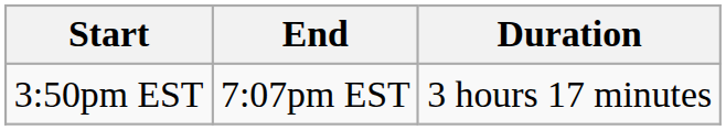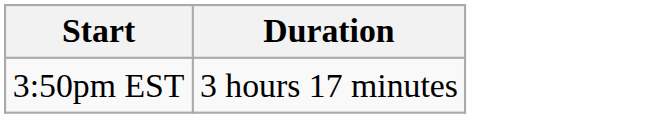- column: End | 7:07pm EST
